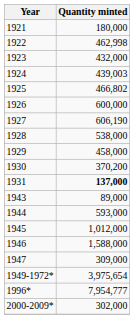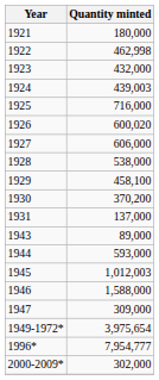1925 | Quantity minted: 466,802 -> 716,000
1926 | Quantity minted: 600,000 -> 600,020
1927 | Quantity minted: 606,190 -> 606,000
1929 | Quantity minted: 458,000 -> 458,100
1931 | Quantity minted: bold -> normal
1945 | Quantity minted: 1,012,000 -> 1,012,003
